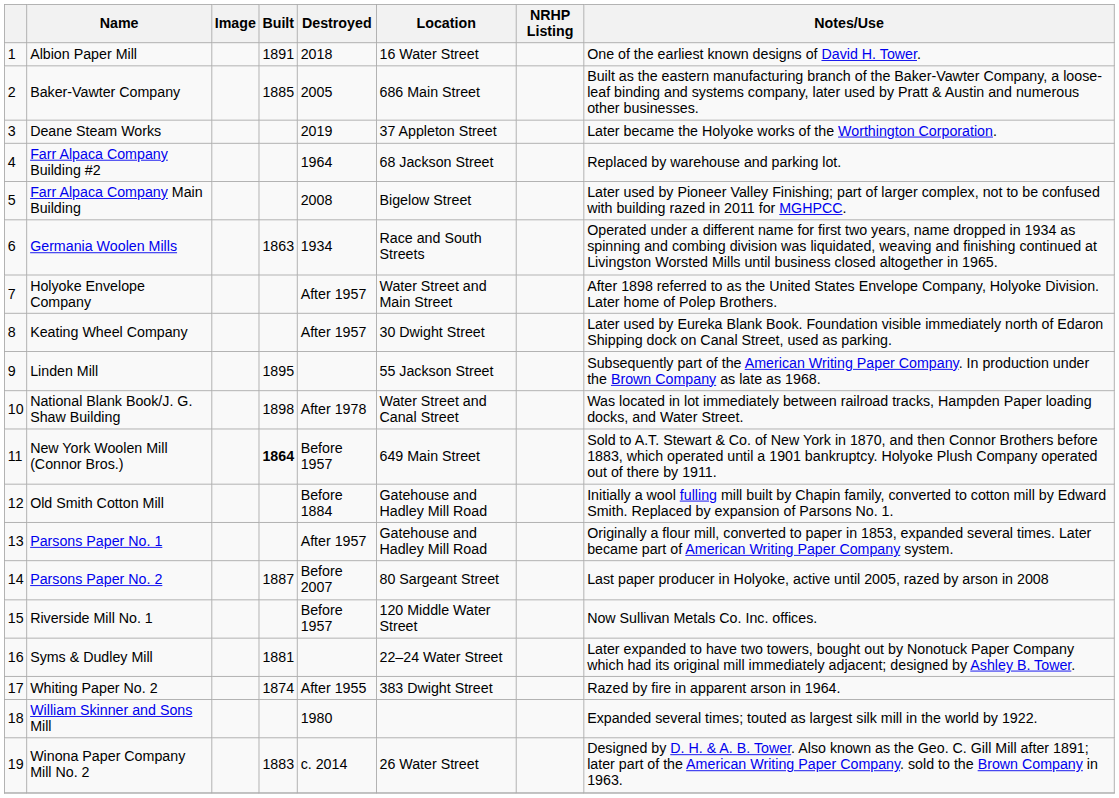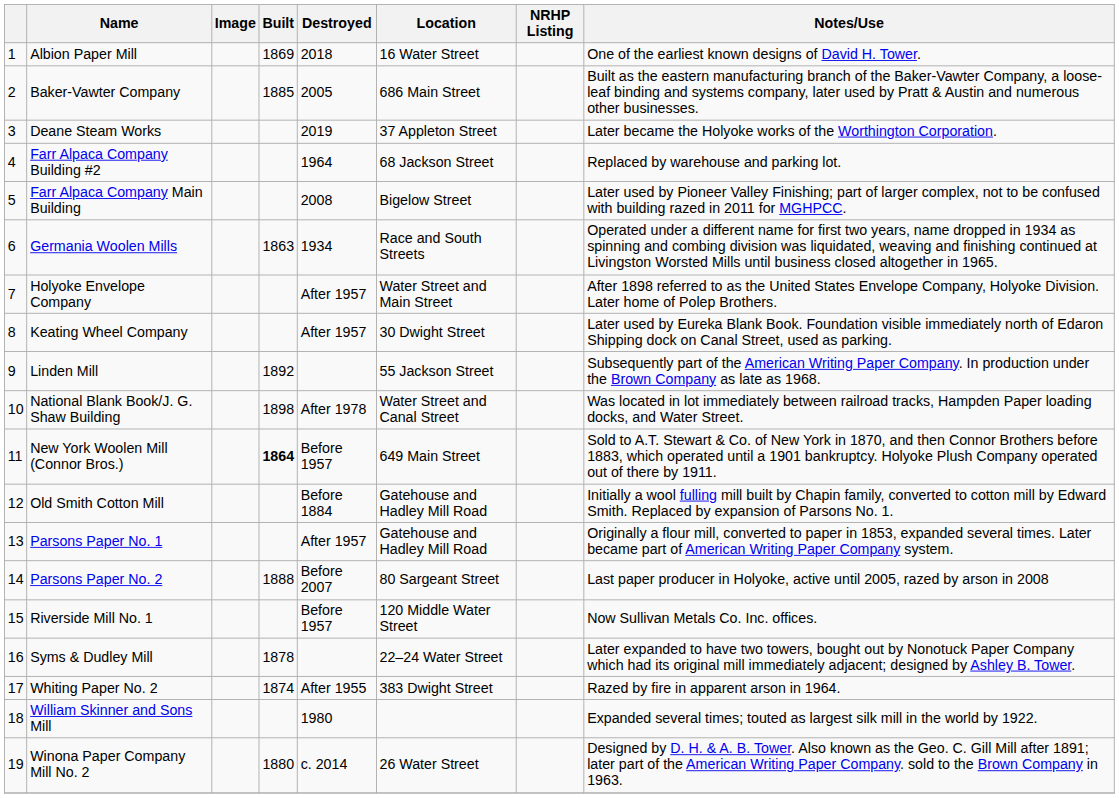Albion Paper Mill | Built: 1891 -> 1869
Linden Mill | Built: 1895 -> 1892
Parsons Paper No. 2 | Built: 1887 -> 1888
Syms & Dudley Mill | Built: 1881 -> 1878
Winona Paper Company Mill No. 2 | Built: 1883 -> 1880
